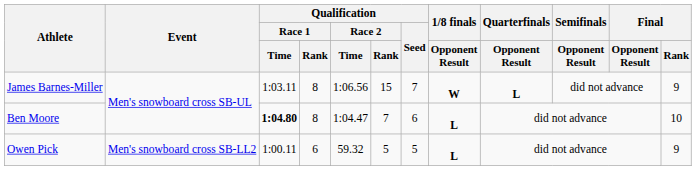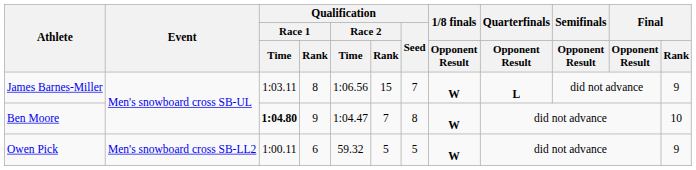Ben Moore | Qualification / Race 1 / Rank: 8 -> 9
Ben Moore | Qualification / Seed: 6 -> 8
Ben Moore | 1/8 finals / Opponent Result: L -> W
Owen Pick | 1/8 finals / Opponent Result: L -> W
